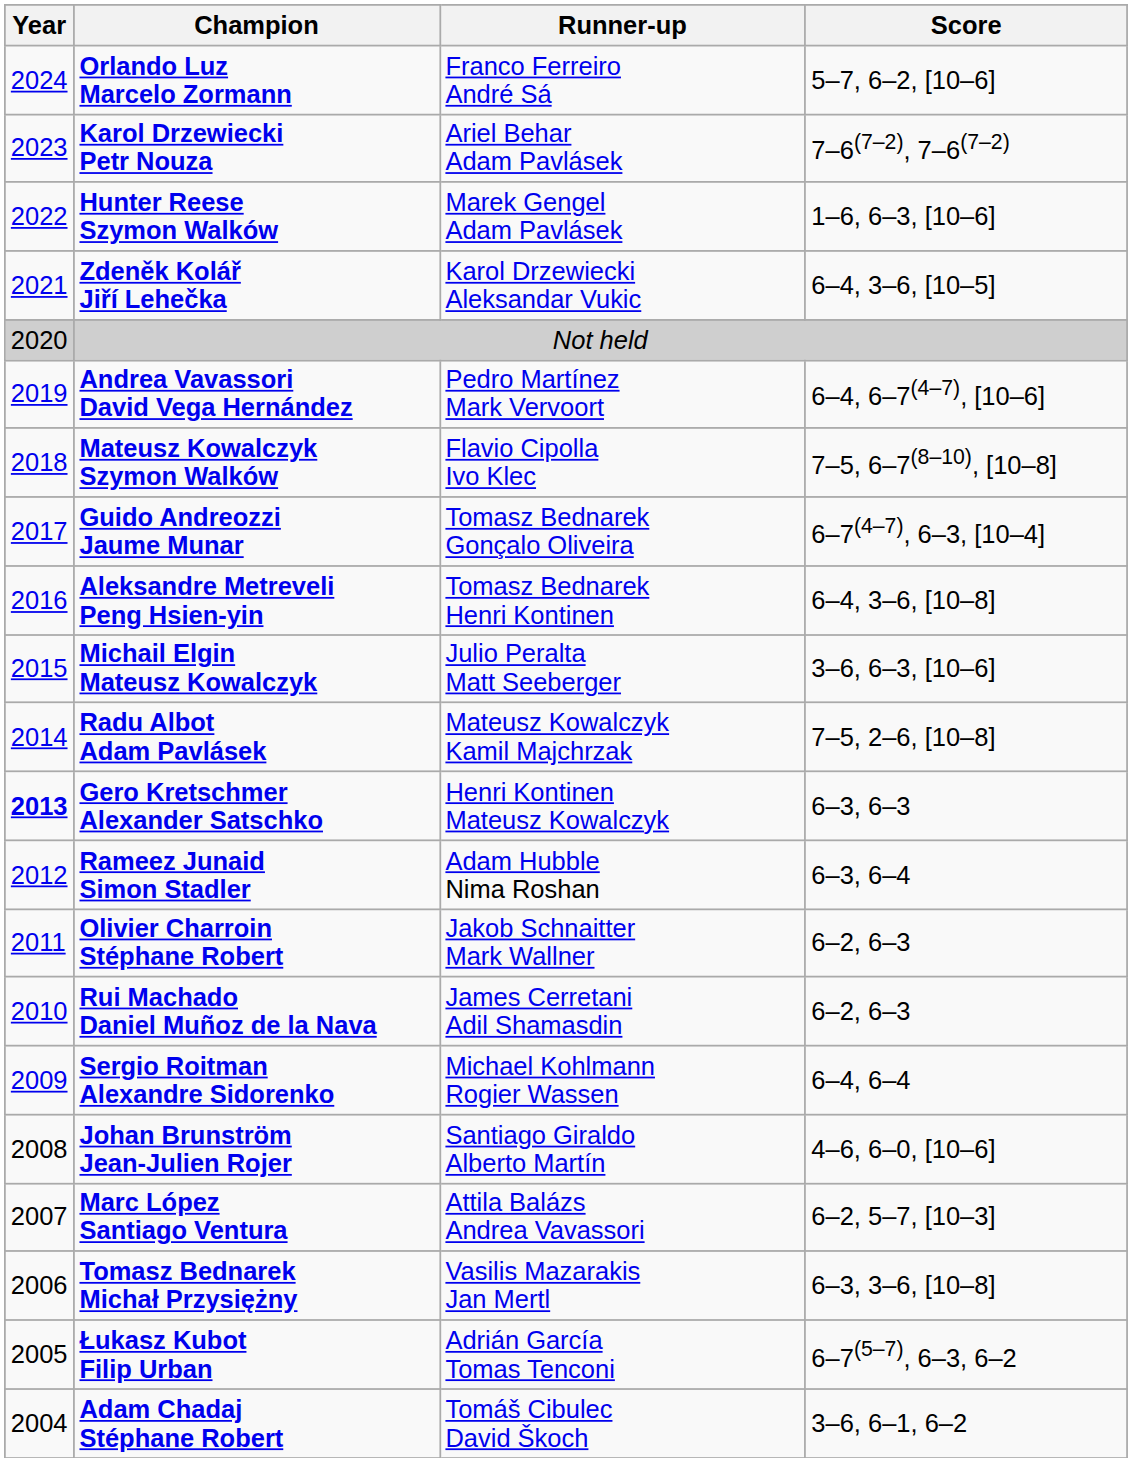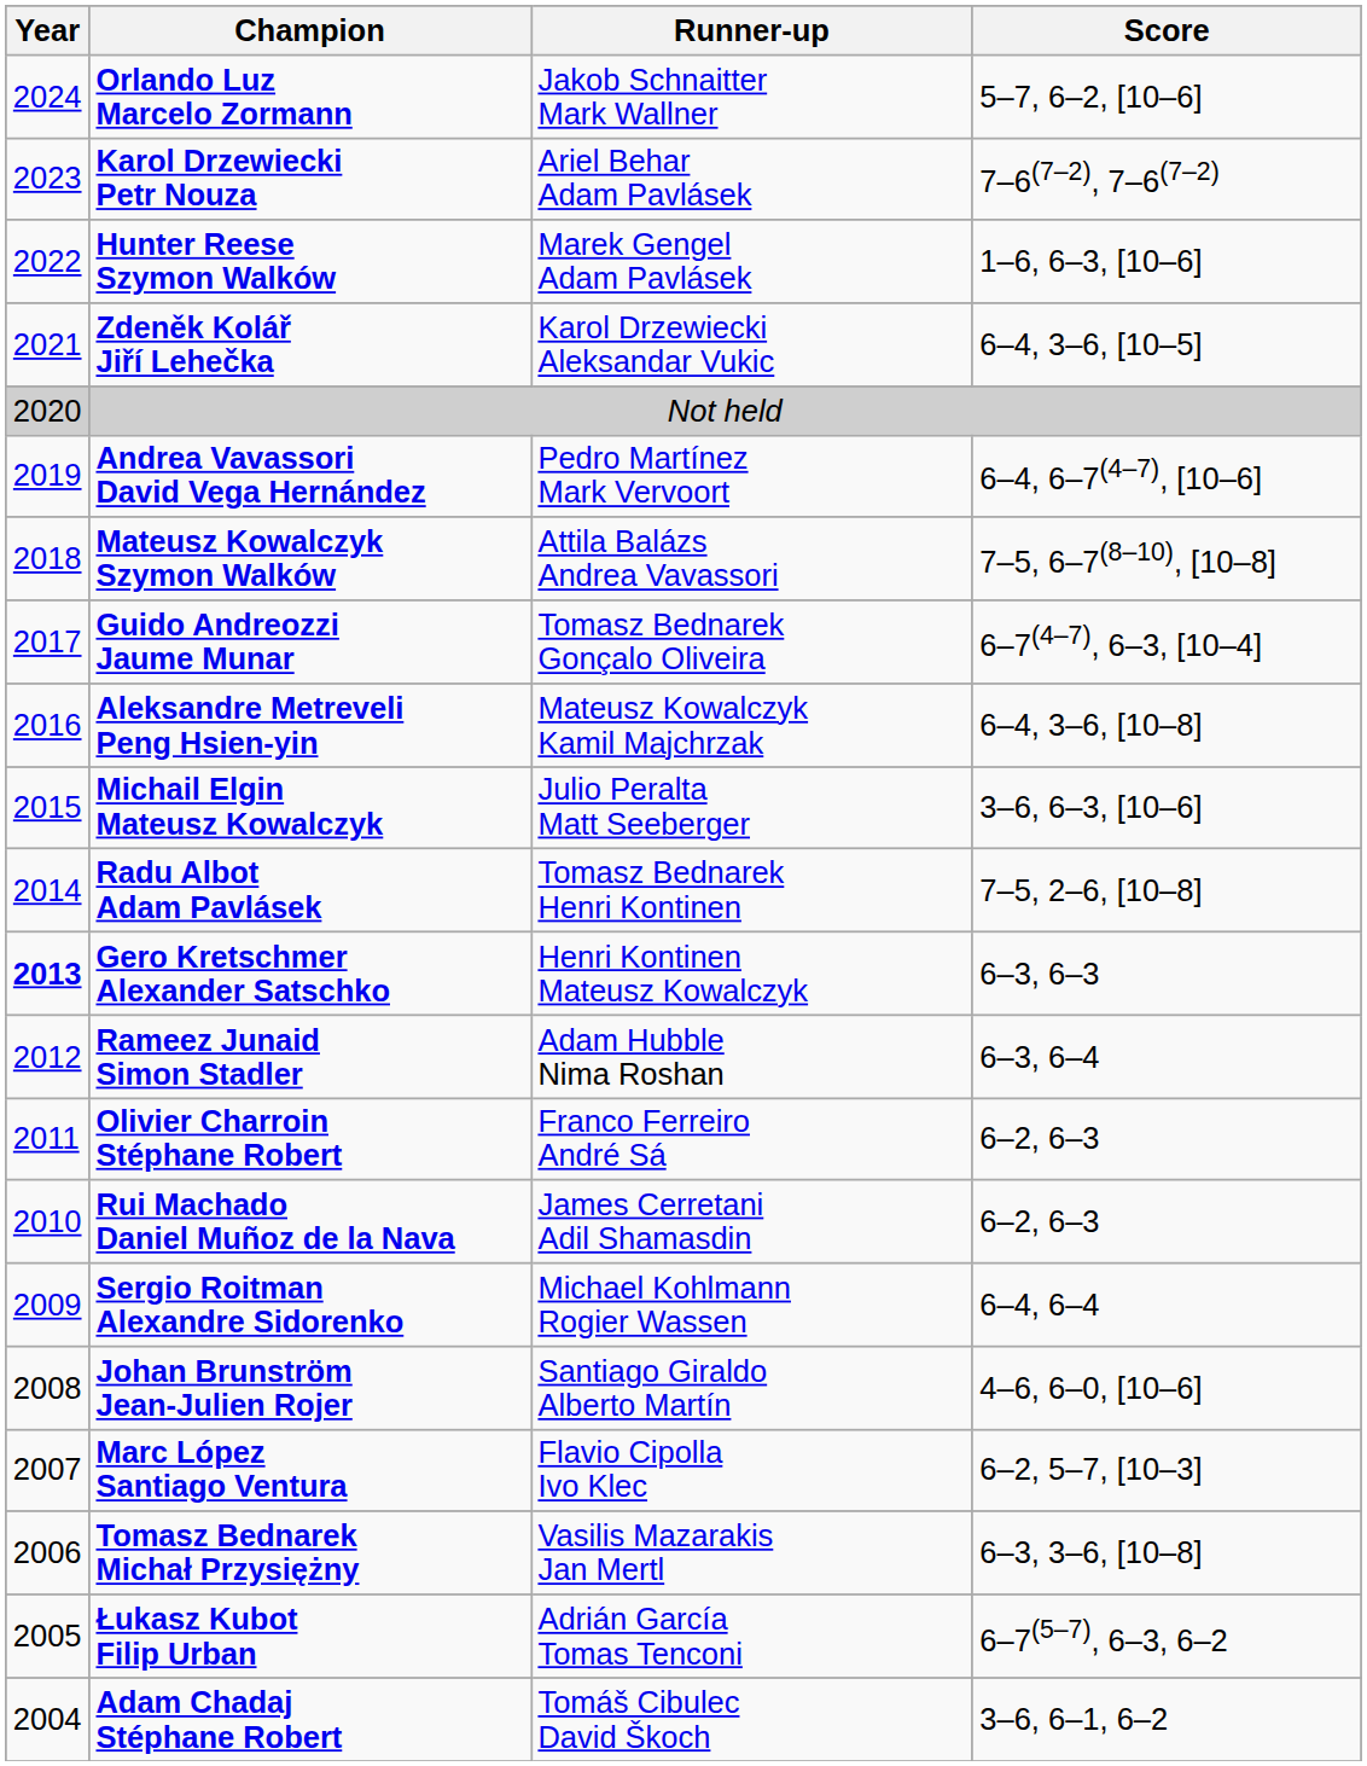Orlando Luz Marcelo Zormann | Runner-up: Franco Ferreiro André Sá -> Jakob Schnaitter Mark Wallner
Mateusz Kowalczyk Szymon Walków | Runner-up: Flavio Cipolla Ivo Klec -> Attila Balázs Andrea Vavassori
Aleksandre Metreveli Peng Hsien-yin | Runner-up: Tomasz Bednarek Henri Kontinen -> Mateusz Kowalczyk Kamil Majchrzak
Radu Albot Adam Pavlásek | Runner-up: Mateusz Kowalczyk Kamil Majchrzak -> Tomasz Bednarek Henri Kontinen
Olivier Charroin Stéphane Robert | Runner-up: Jakob Schnaitter Mark Wallner -> Franco Ferreiro André Sá
Marc López Santiago Ventura | Runner-up: Attila Balázs Andrea Vavassori -> Flavio Cipolla Ivo Klec
